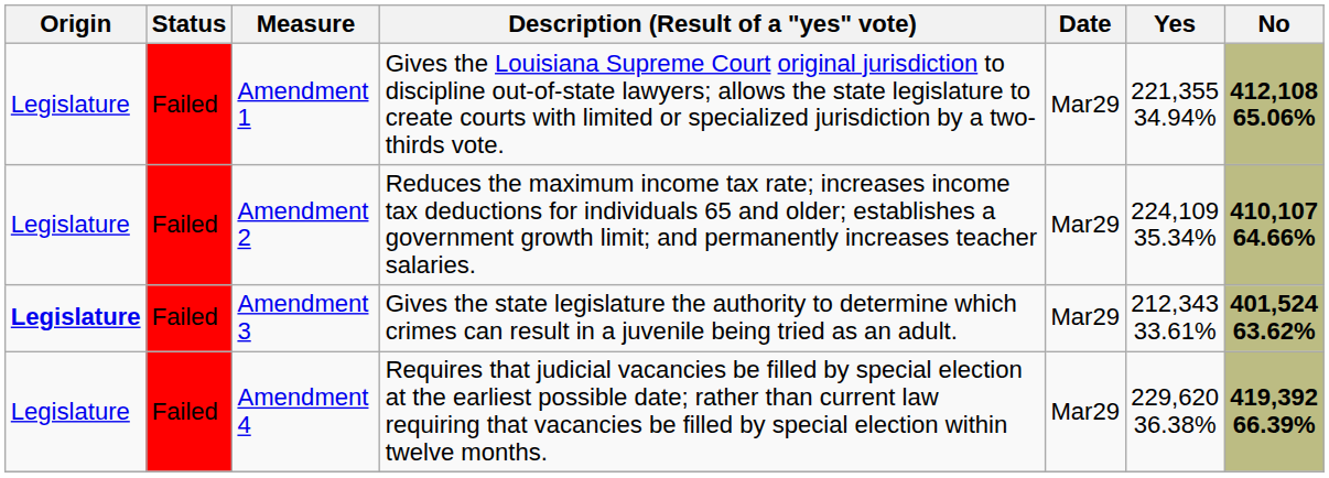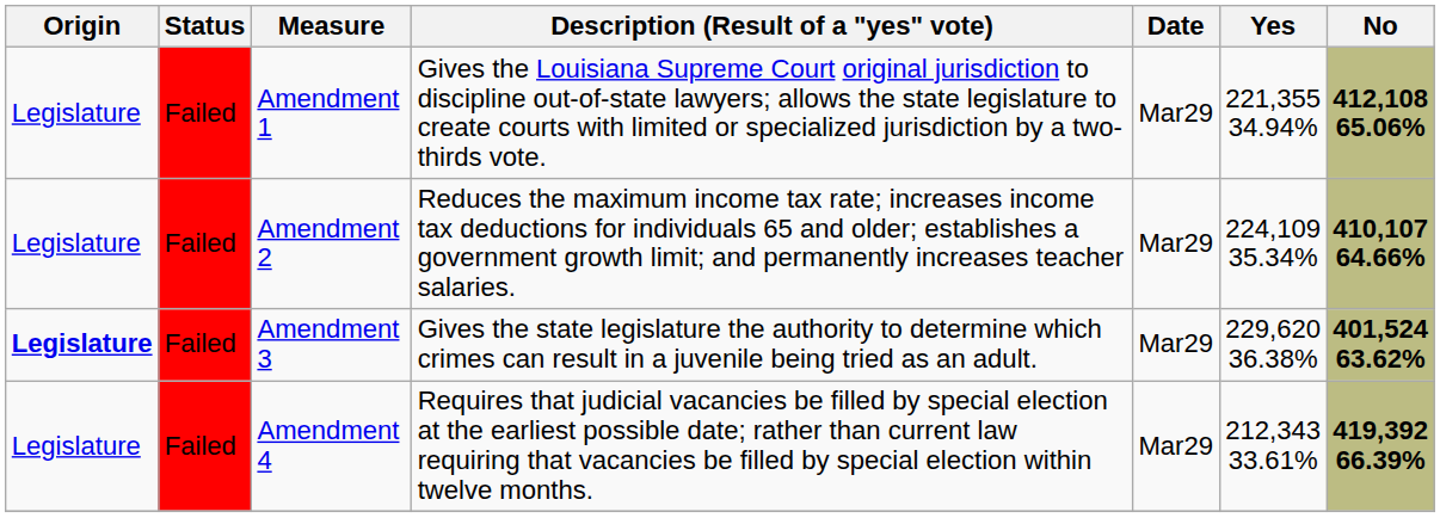Amendment 3 | Yes: 212,343 33.61% -> 229,620 36.38%
Amendment 4 | Yes: 229,620 36.38% -> 212,343 33.61%
